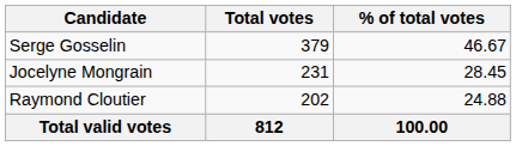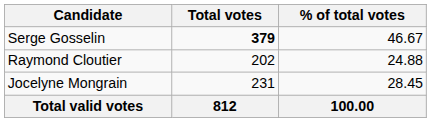Serge Gosselin | Total votes: normal -> bold
rows swapped: Jocelyne Mongrain <-> Raymond Cloutier
